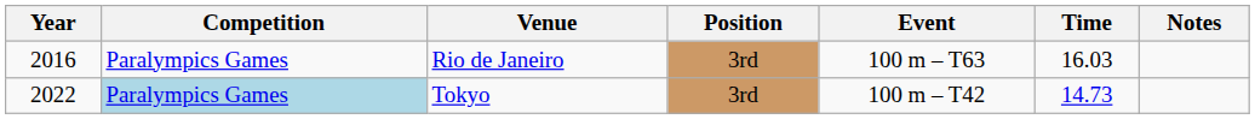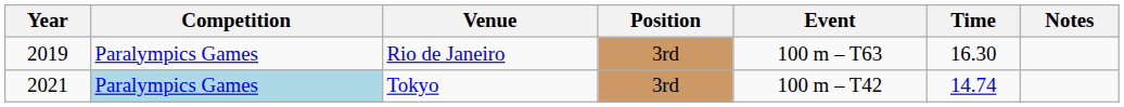Rio de Janeiro | Year: 2016 -> 2019
Rio de Janeiro | Time: 16.03 -> 16.30
Tokyo | Year: 2022 -> 2021
Tokyo | Time: 14.73 -> 14.74
